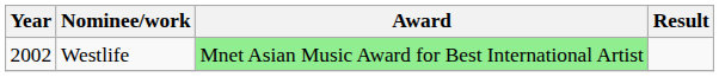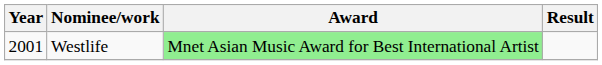Westlife | Year: 2002 -> 2001
